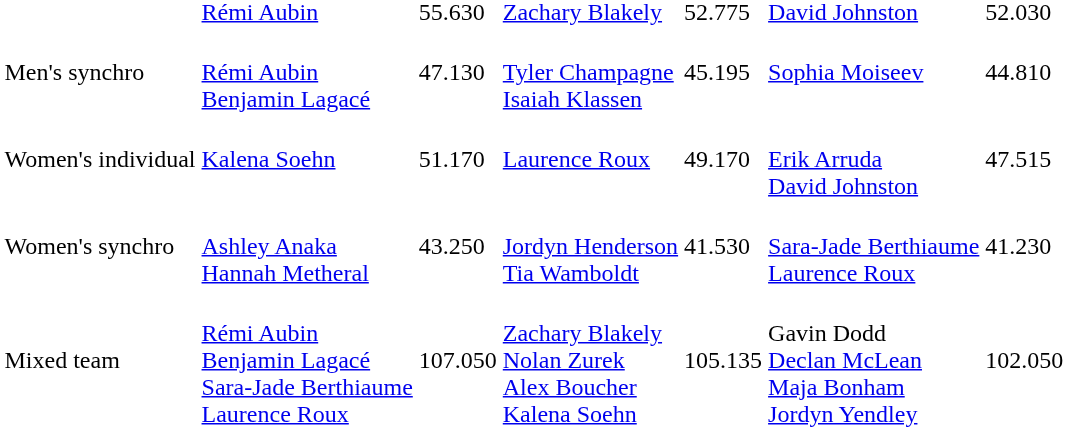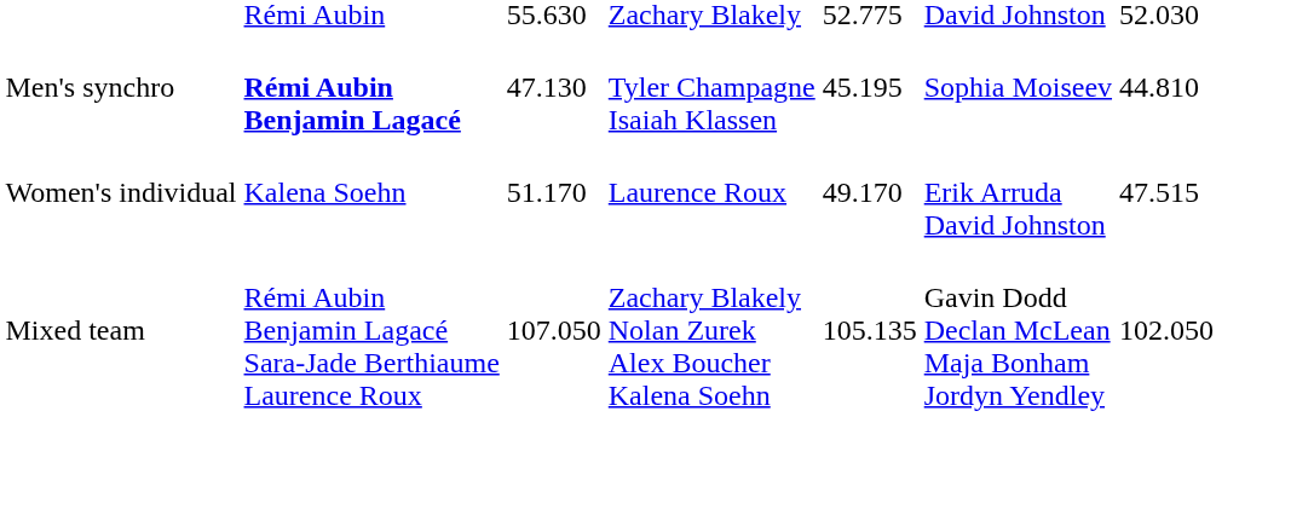Men's synchro | column 2: normal -> bold
- row: Women's synchro | Ashley Anaka Hannah Metheral | 43.250 | Jordyn Henderson Tia Wamboldt | 41.530 | Sara-Jade Berthiaume Laurence Roux | 41.230
